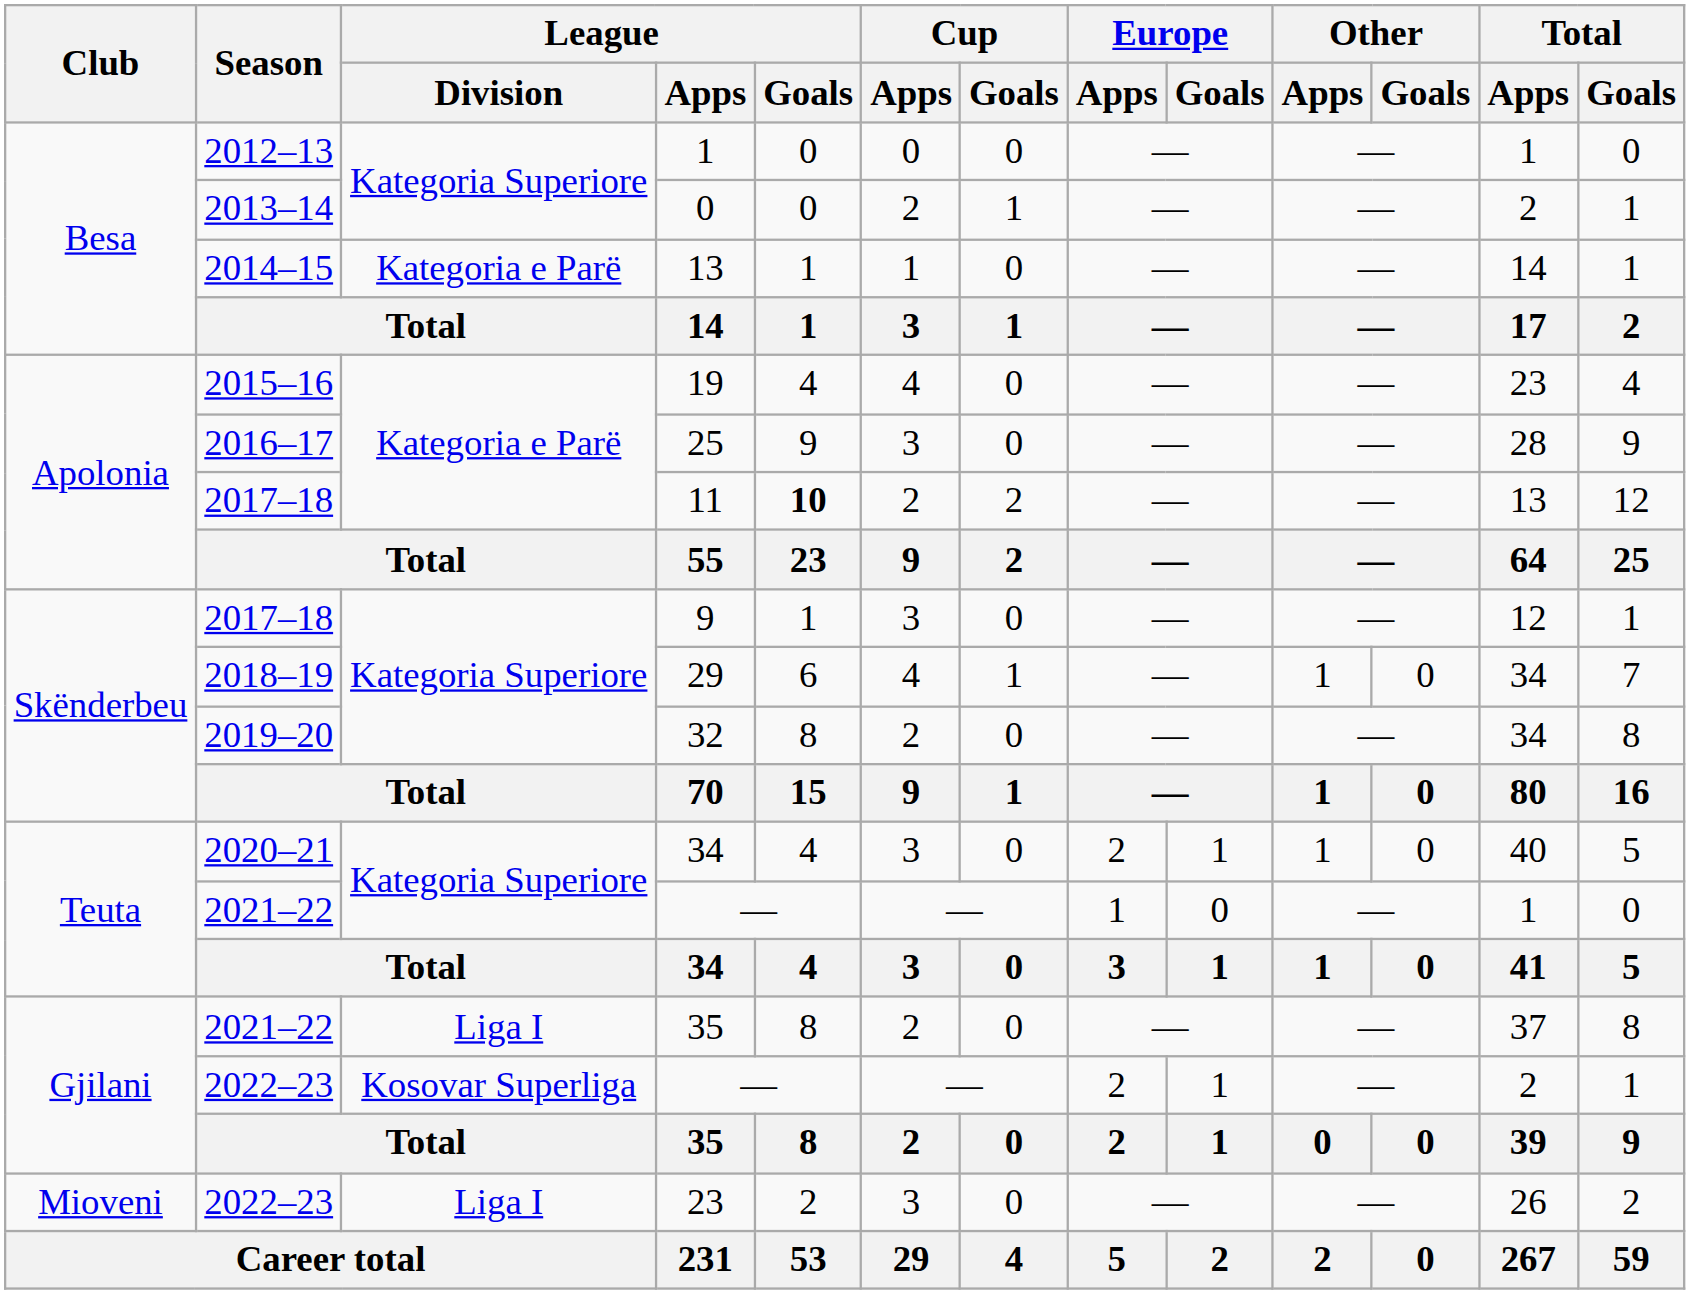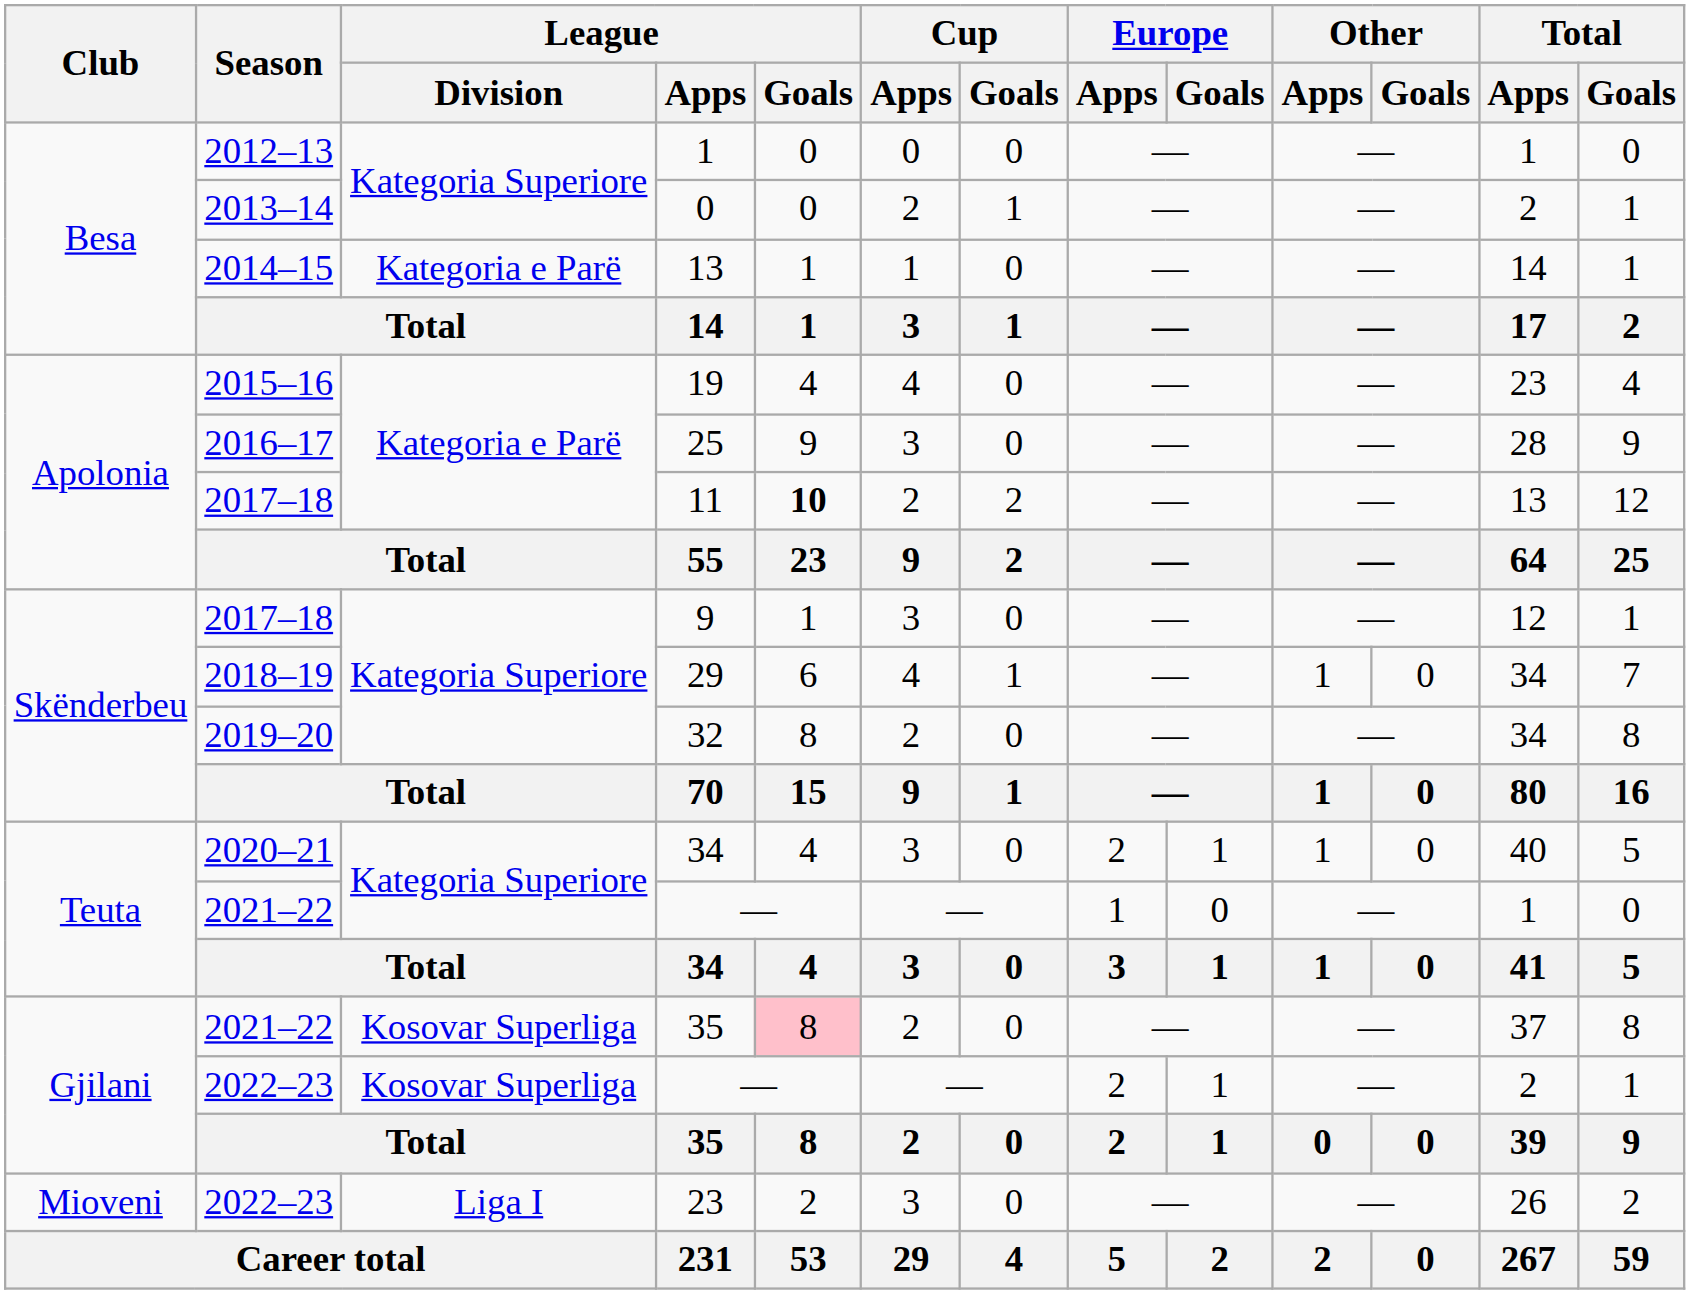2021–22 / 35 | League / Division: Liga I -> Kosovar Superliga
2021–22 / 35 | League / Goals: no background -> pink background
